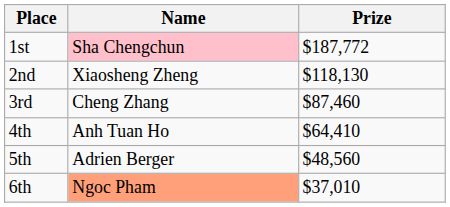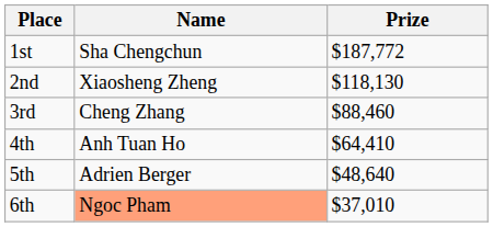1st | Name: pink background -> no background
3rd | Prize: $87,460 -> $88,460
5th | Prize: $48,560 -> $48,640
